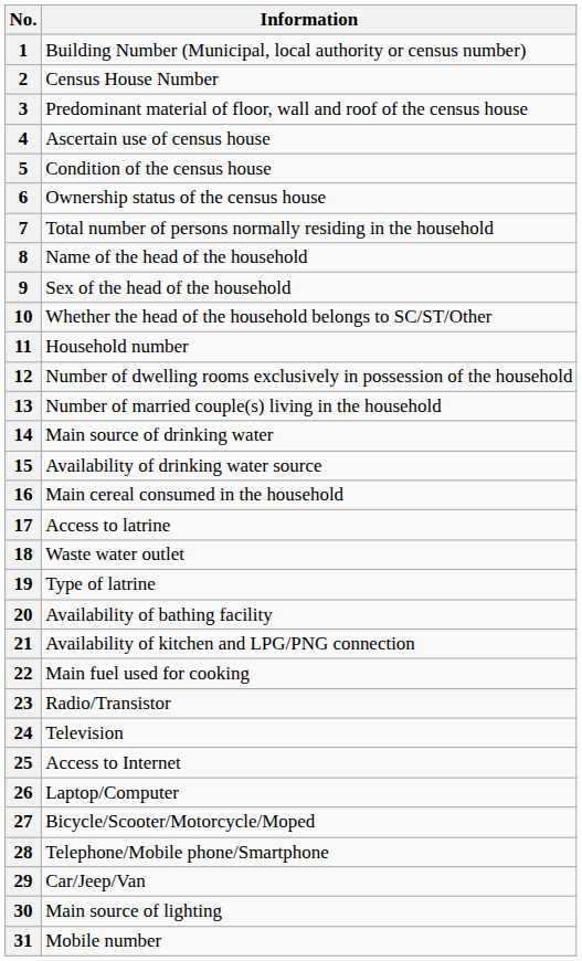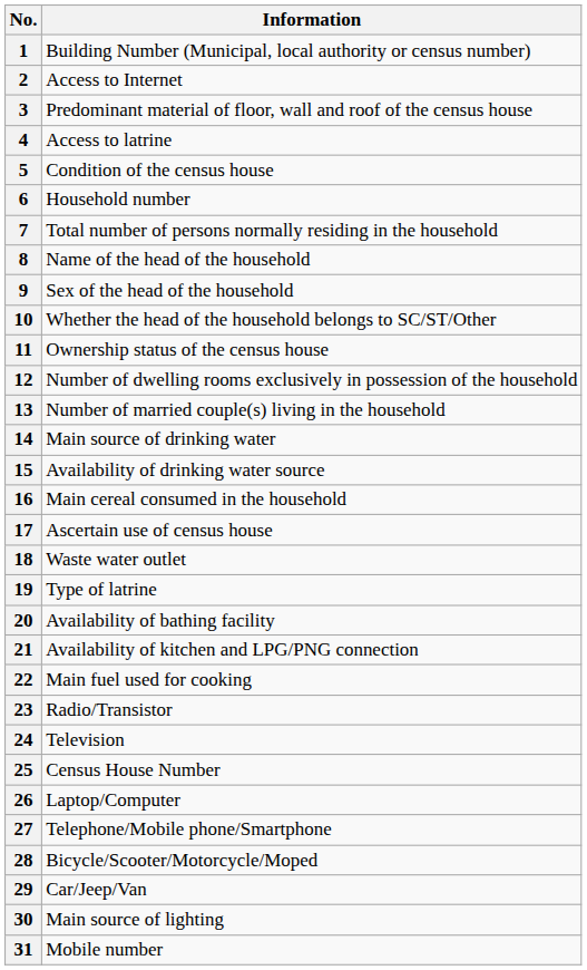2 | Information: Census House Number -> Access to Internet
4 | Information: Ascertain use of census house -> Access to latrine
6 | Information: Ownership status of the census house -> Household number
11 | Information: Household number -> Ownership status of the census house
17 | Information: Access to latrine -> Ascertain use of census house
25 | Information: Access to Internet -> Census House Number
27 | Information: Bicycle/Scooter/Motorcycle/Moped -> Telephone/Mobile phone/Smartphone
28 | Information: Telephone/Mobile phone/Smartphone -> Bicycle/Scooter/Motorcycle/Moped
